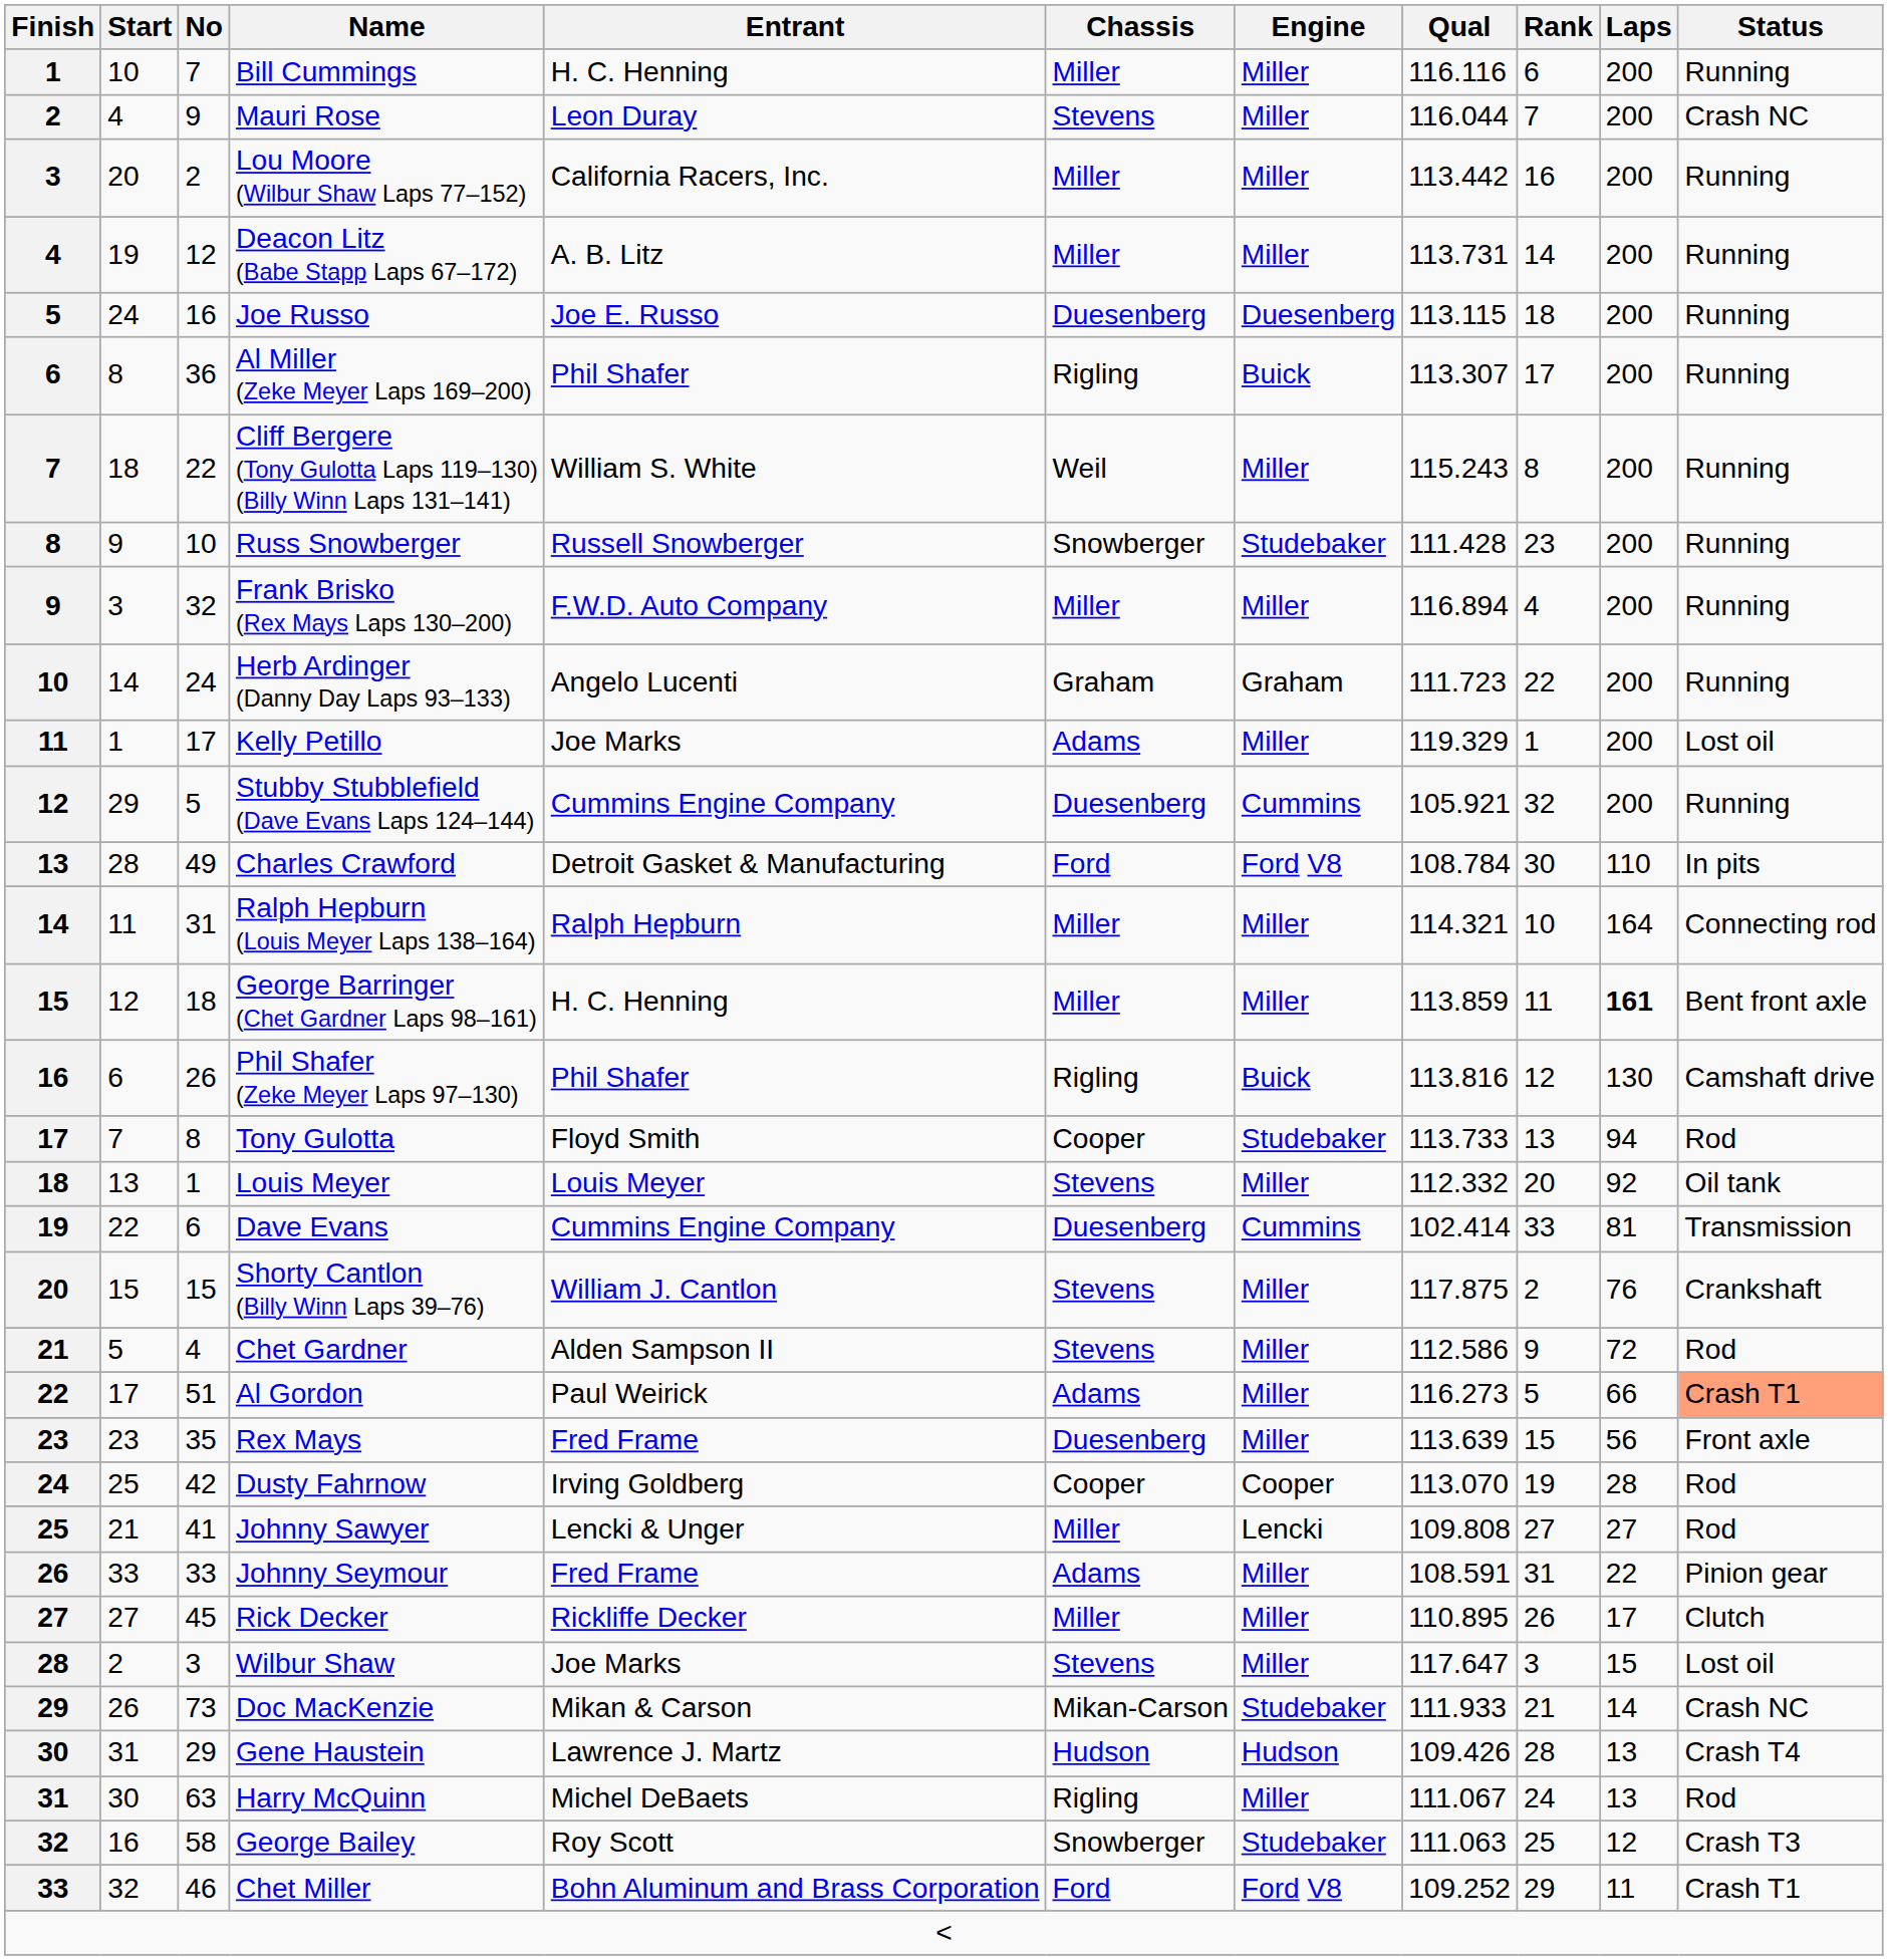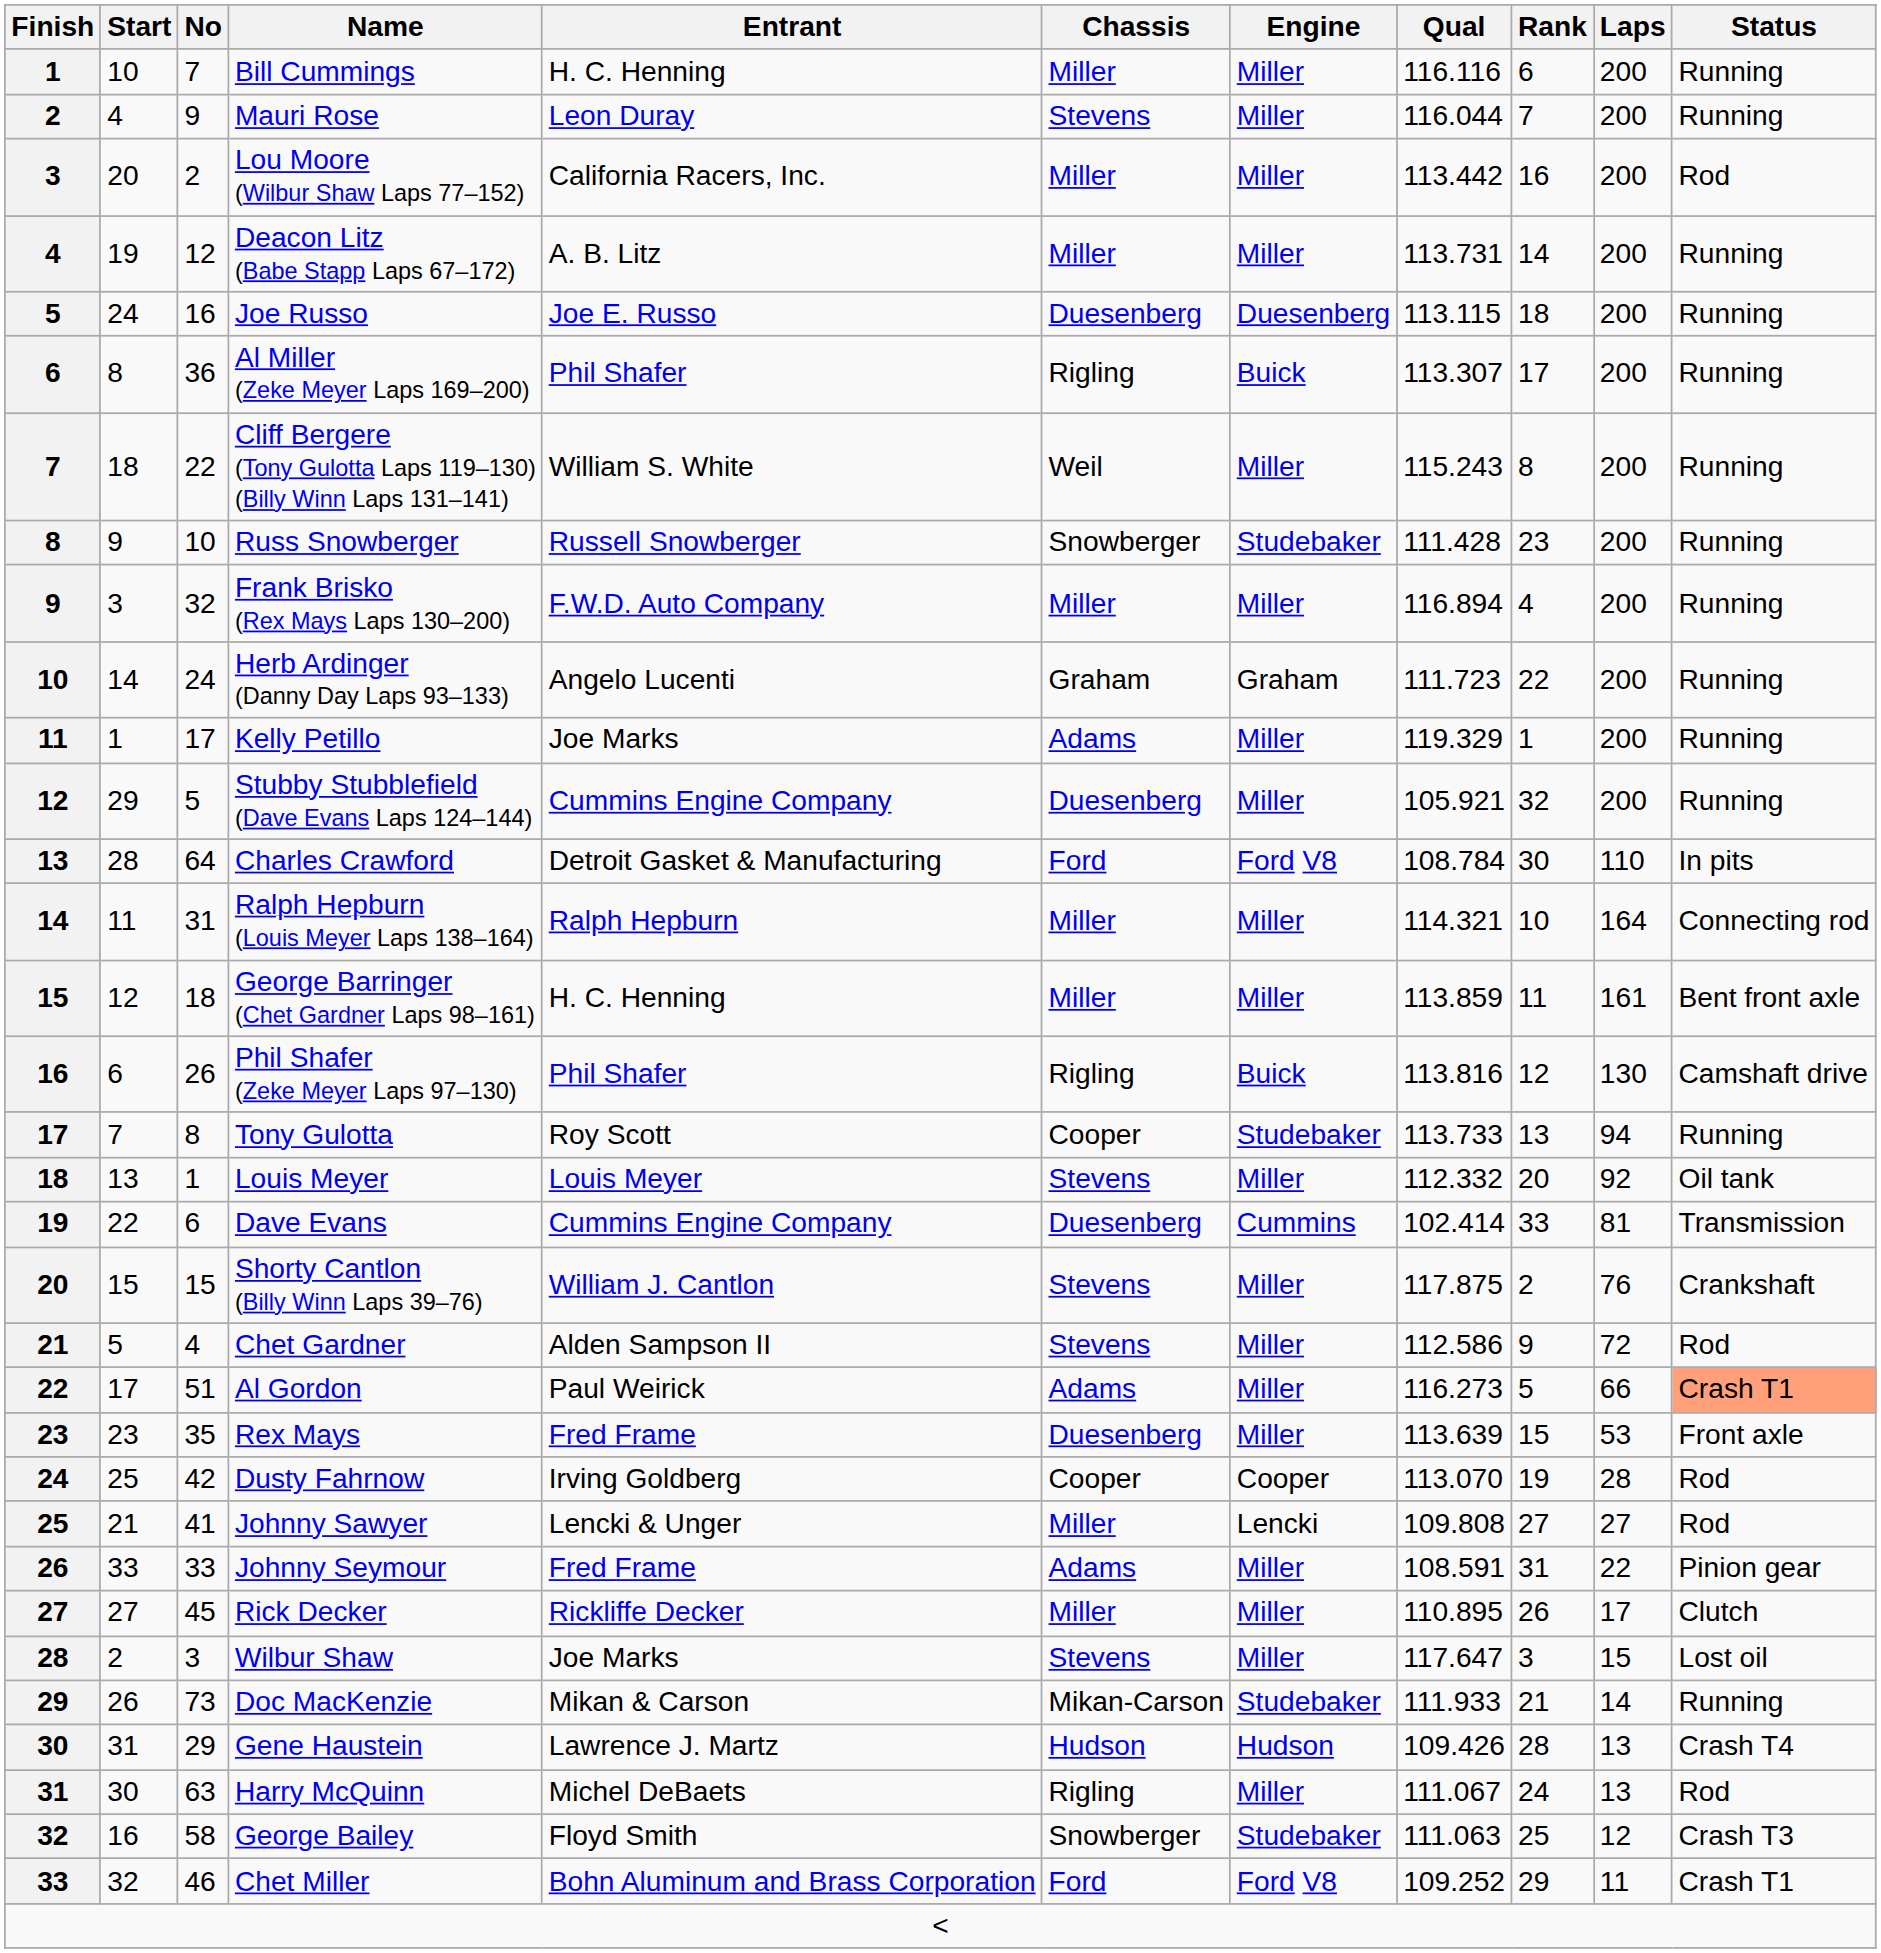Mauri Rose | Status: Crash NC -> Running
Lou Moore (Wilbur Shaw Laps 77–152) | Status: Running -> Rod
Kelly Petillo | Status: Lost oil -> Running
Stubby Stubblefield (Dave Evans Laps 124–144) | Engine: Cummins -> Miller
Charles Crawford | No: 49 -> 64
George Barringer (Chet Gardner Laps 98–161) | Laps: bold -> normal
Tony Gulotta | Entrant: Floyd Smith -> Roy Scott
Tony Gulotta | Status: Rod -> Running
Rex Mays | Laps: 56 -> 53
Doc MacKenzie | Status: Crash NC -> Running
George Bailey | Entrant: Roy Scott -> Floyd Smith
